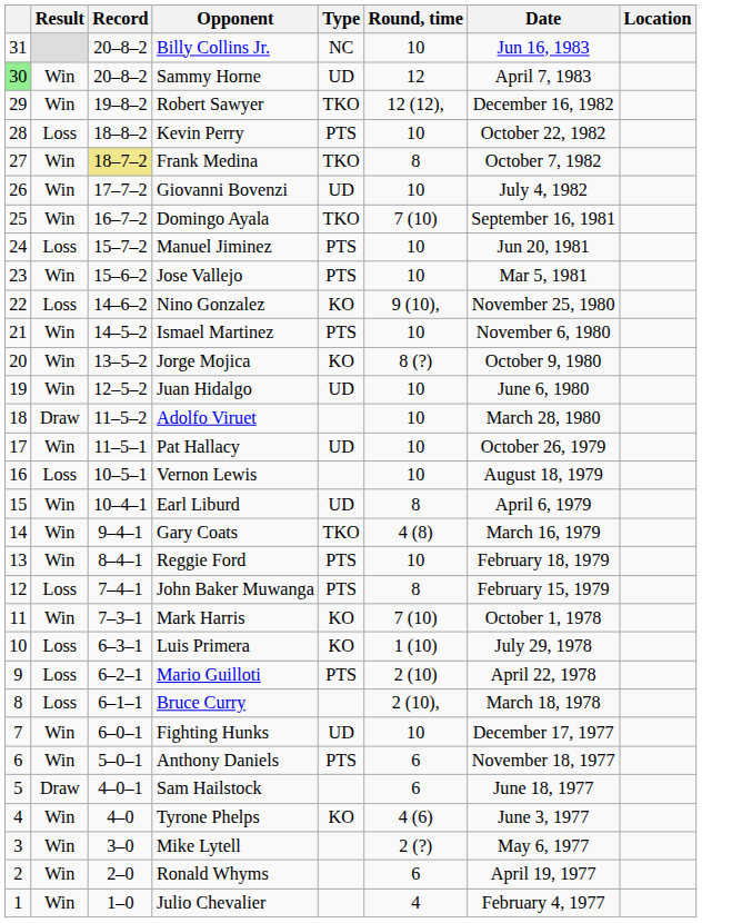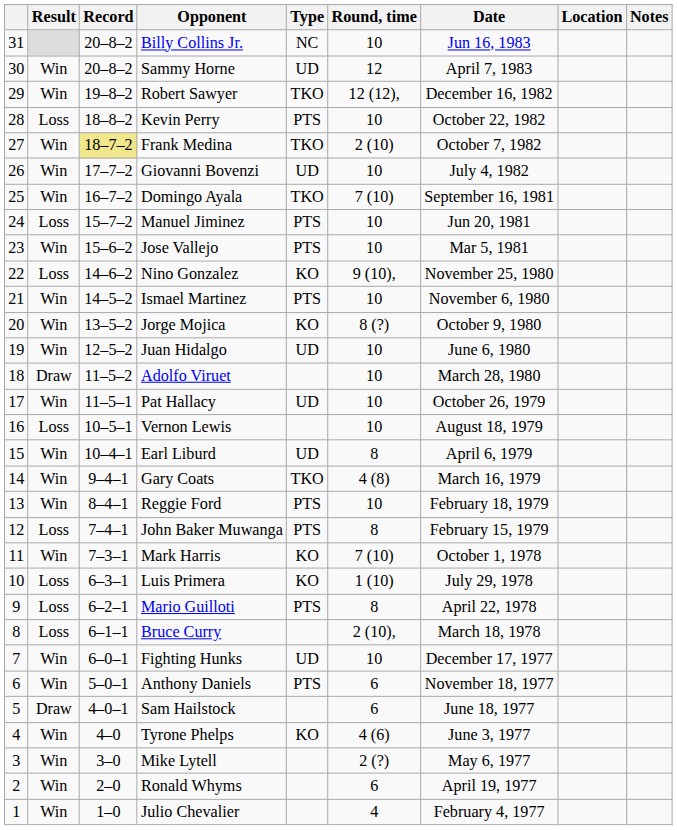+ column: Notes
Sammy Horne | column 1: lightgreen background -> no background
Frank Medina | Round, time: 8 -> 2 (10)
Mario Guilloti | Round, time: 2 (10) -> 8
